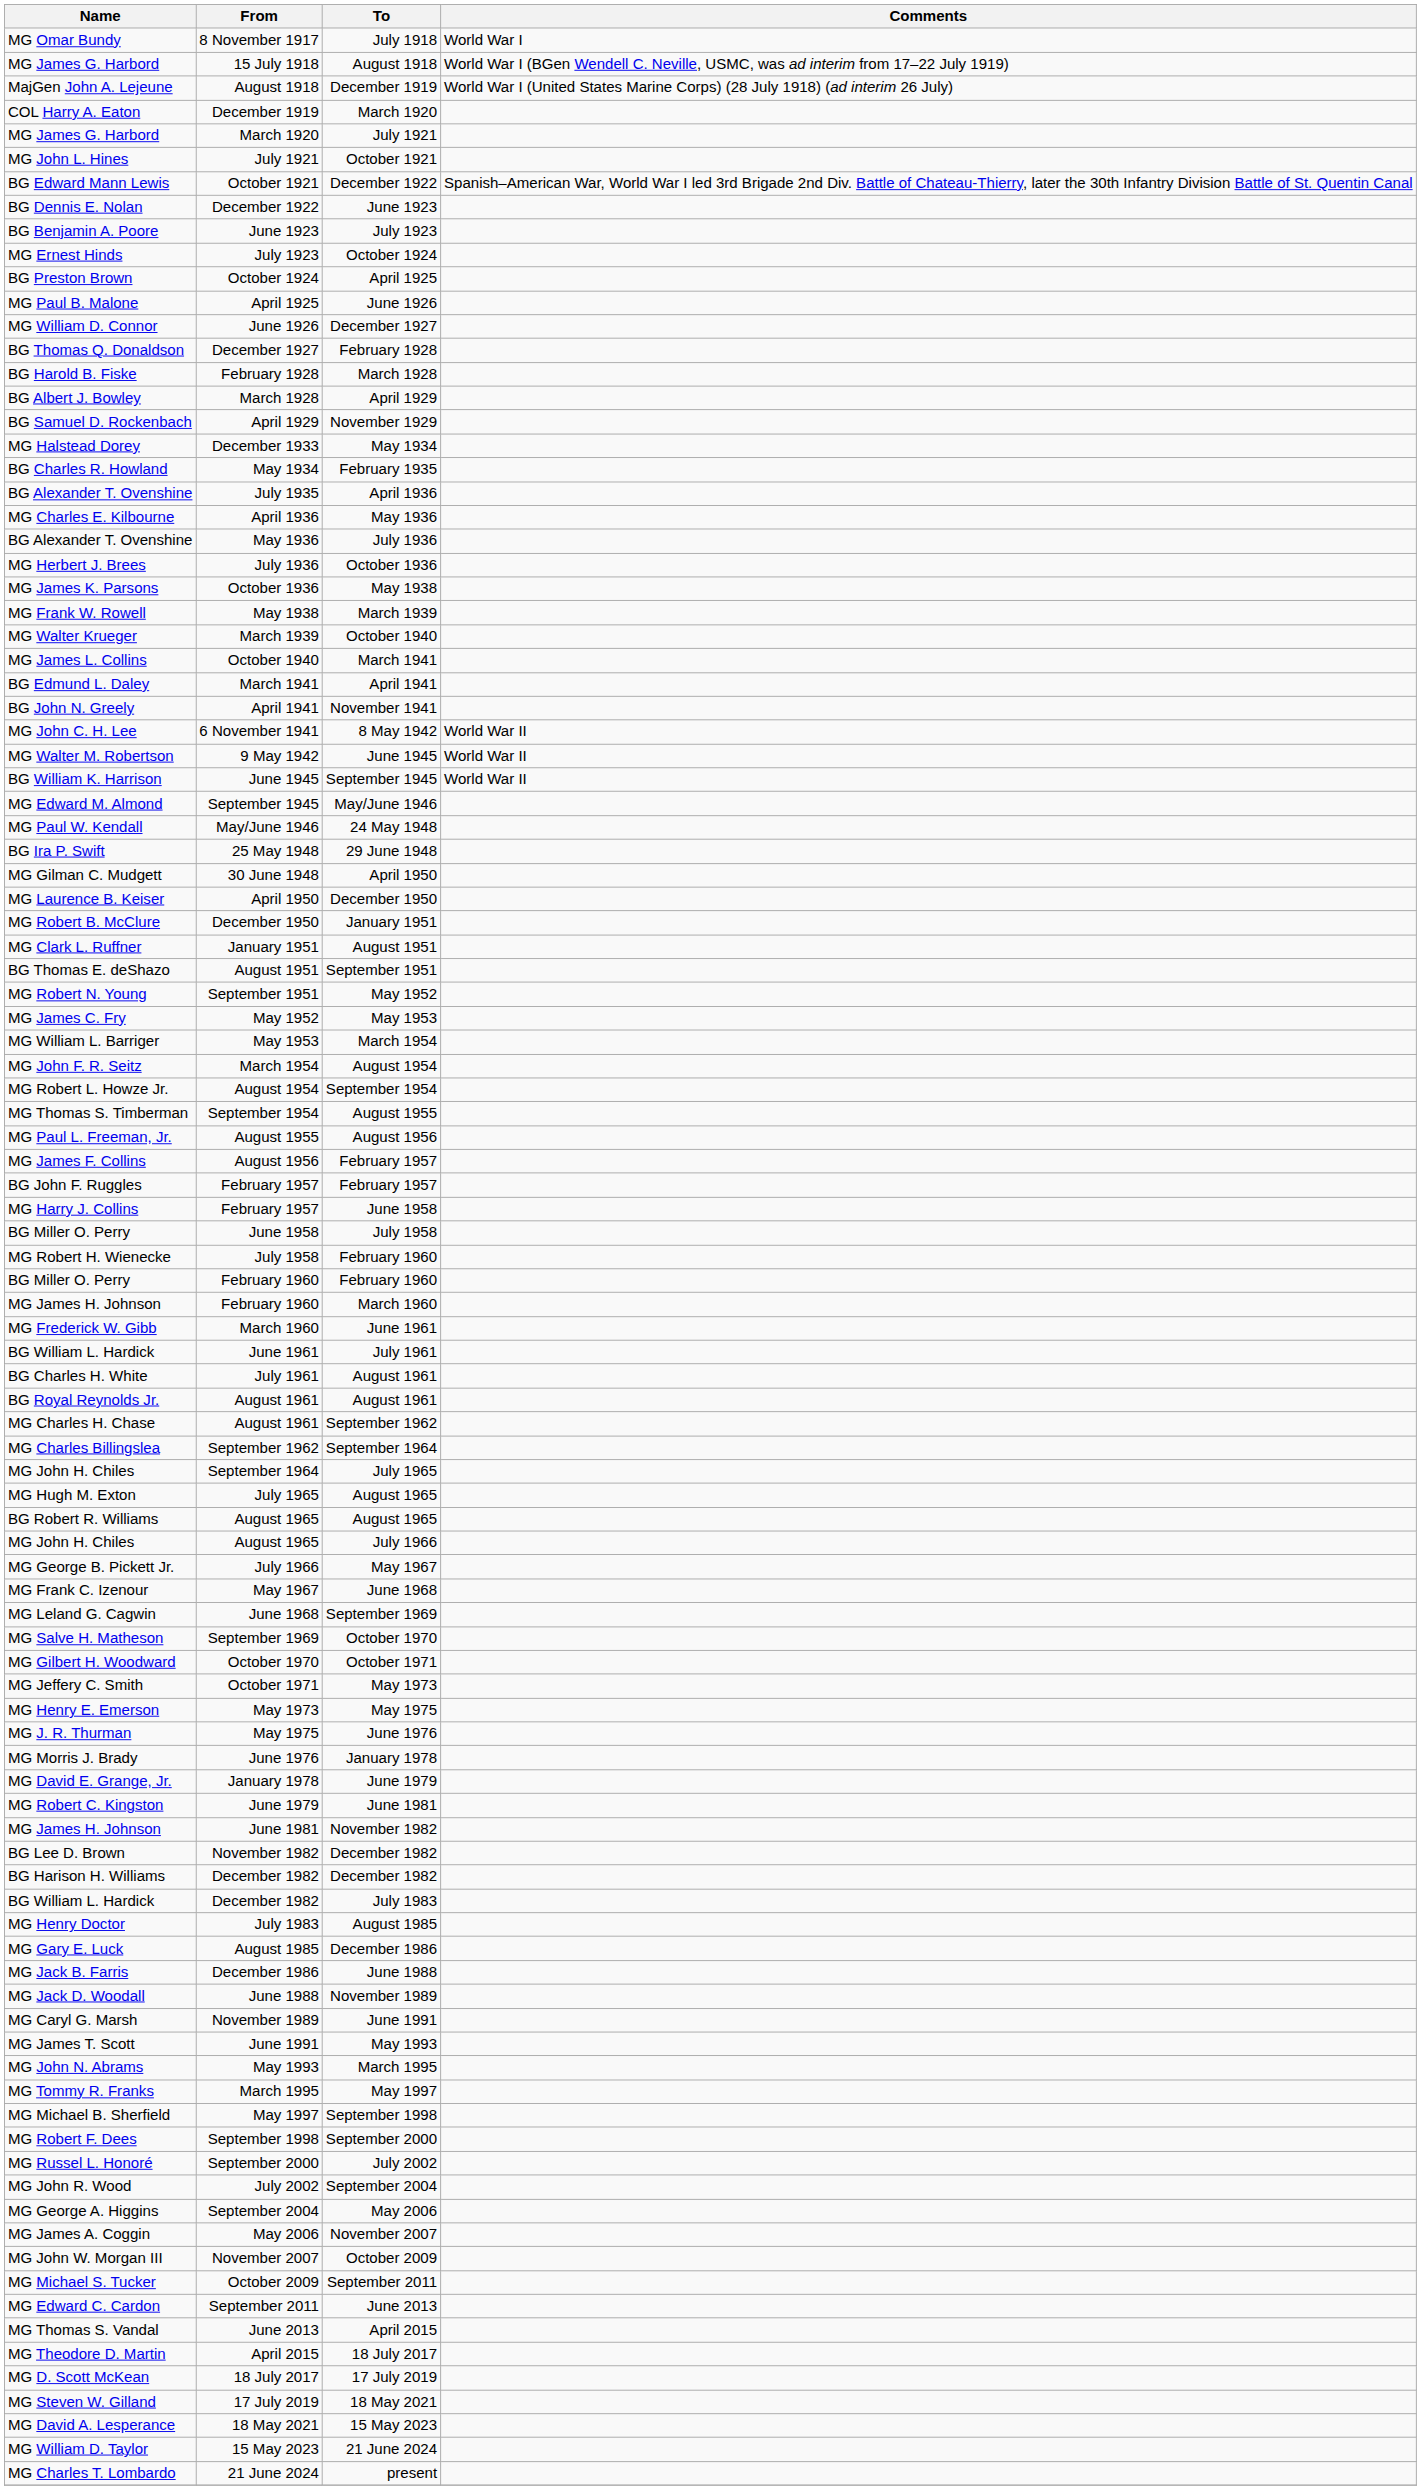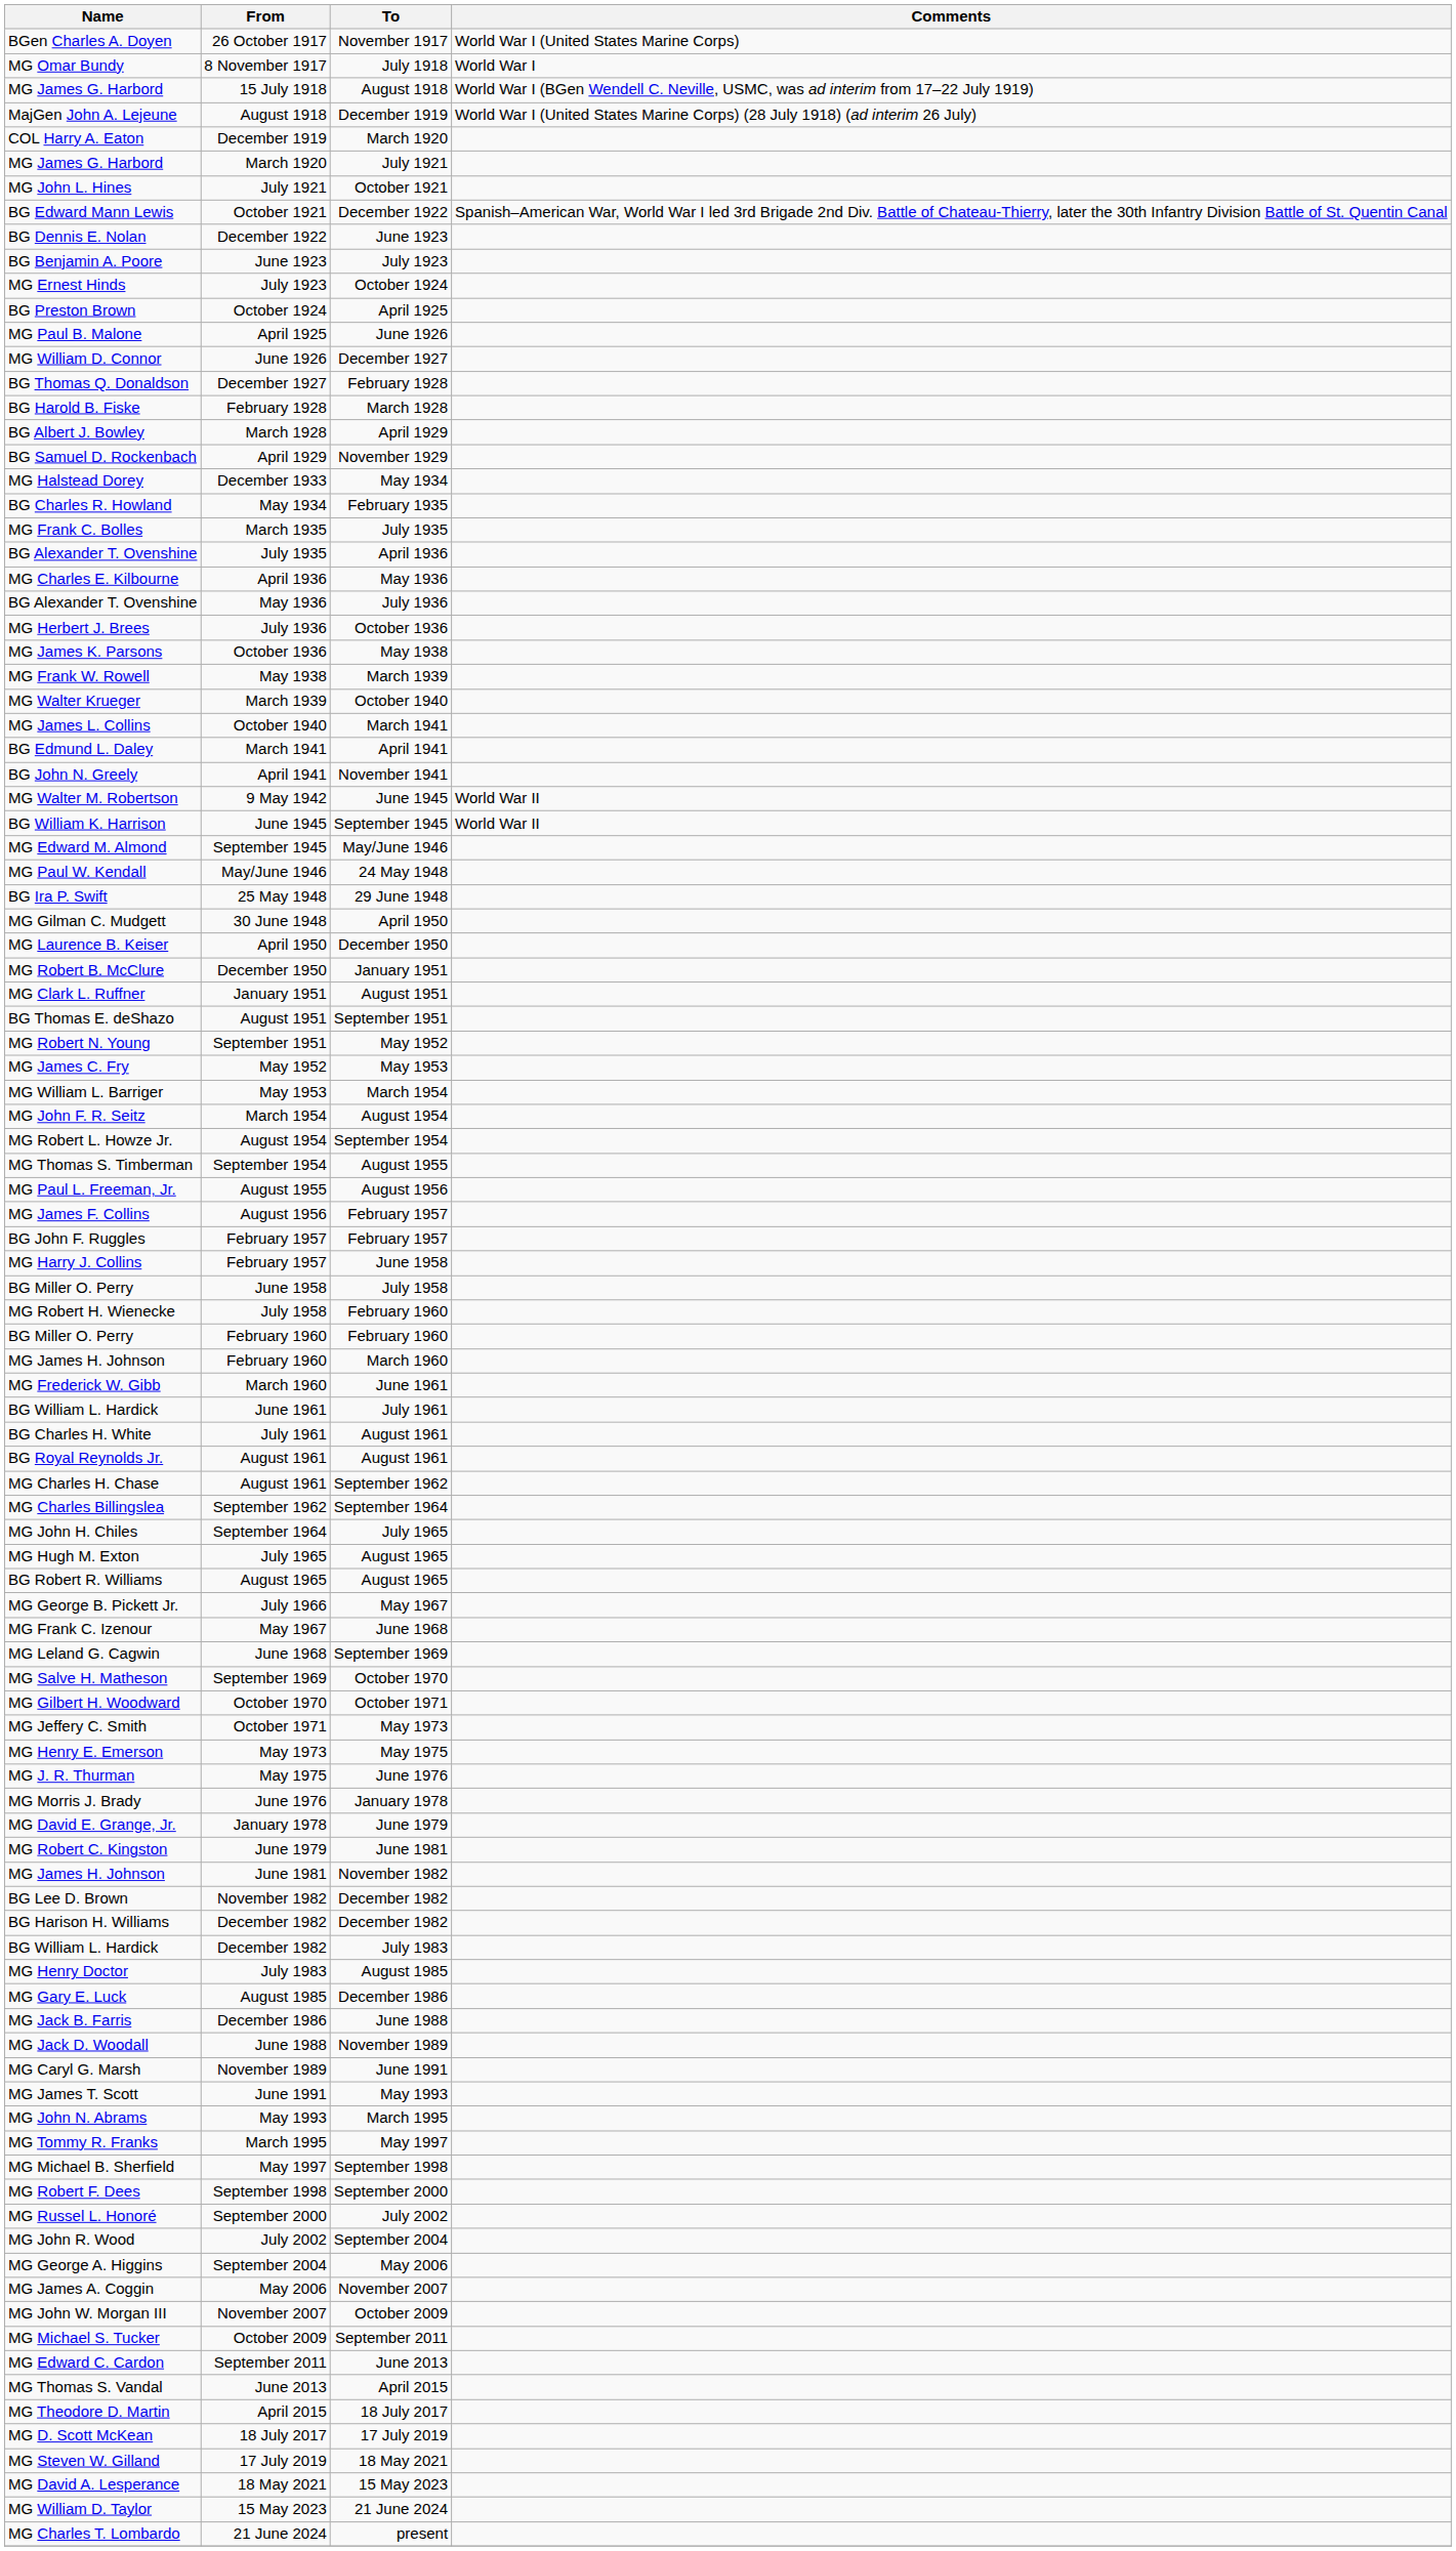+ row: BGen Charles A. Doyen | 26 October 1917 | November 1917 | World War I (United States Marine Corps)
+ row: MG Frank C. Bolles | March 1935 | July 1935
- row: MG John C. H. Lee | 6 November 1941 | 8 May 1942 | World War II
- row: MG John H. Chiles | August 1965 | July 1966
